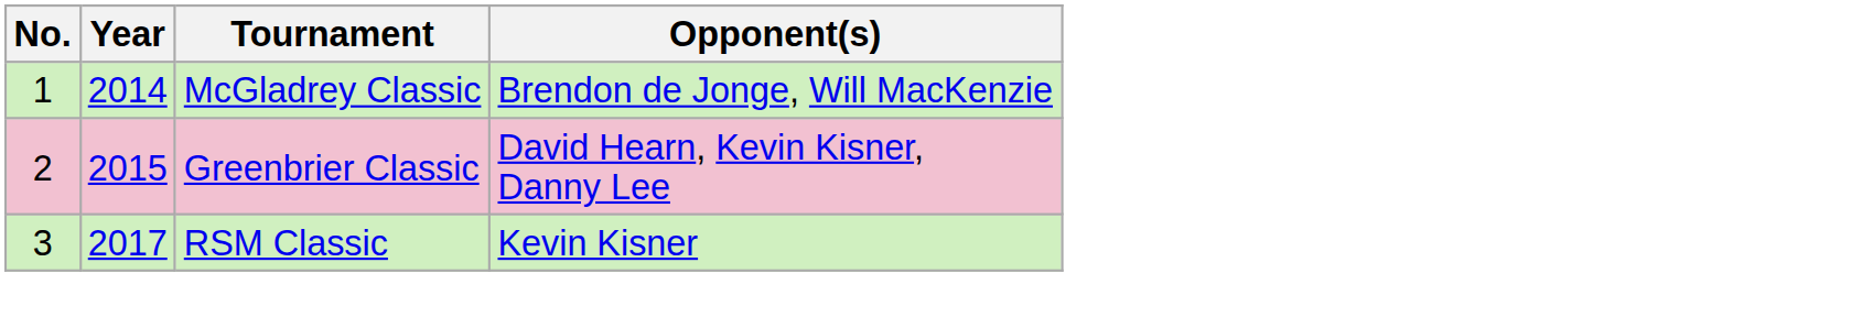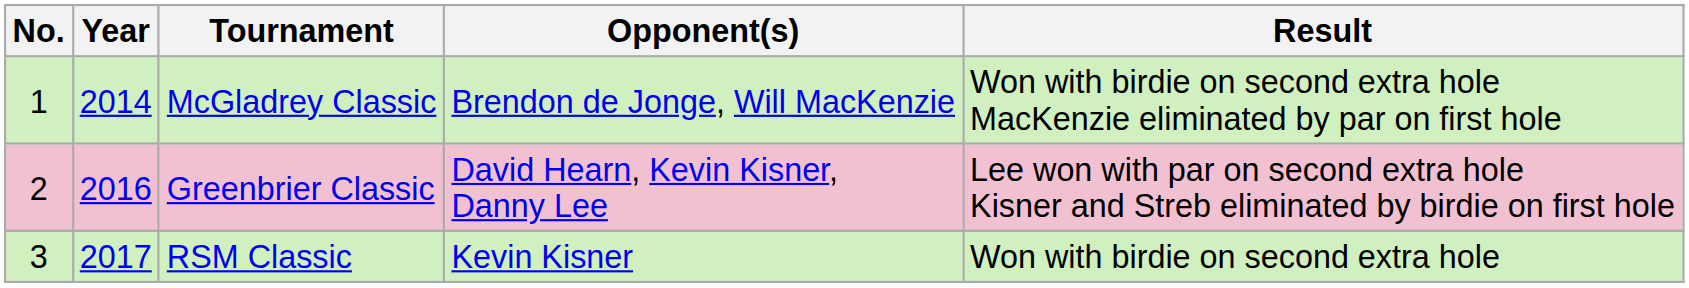+ column: Result | Won with birdie on second extra hole MacKenzie eliminated by par on first hole | Lee won with par on second extra hole Kisner and Streb eliminated by birdie on first hole | Won with birdie on second extra hole
Greenbrier Classic | Year: 2015 -> 2016
